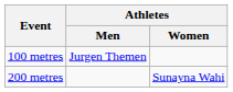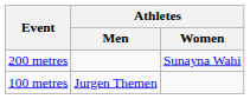rows swapped: 100 metres <-> 200 metres
